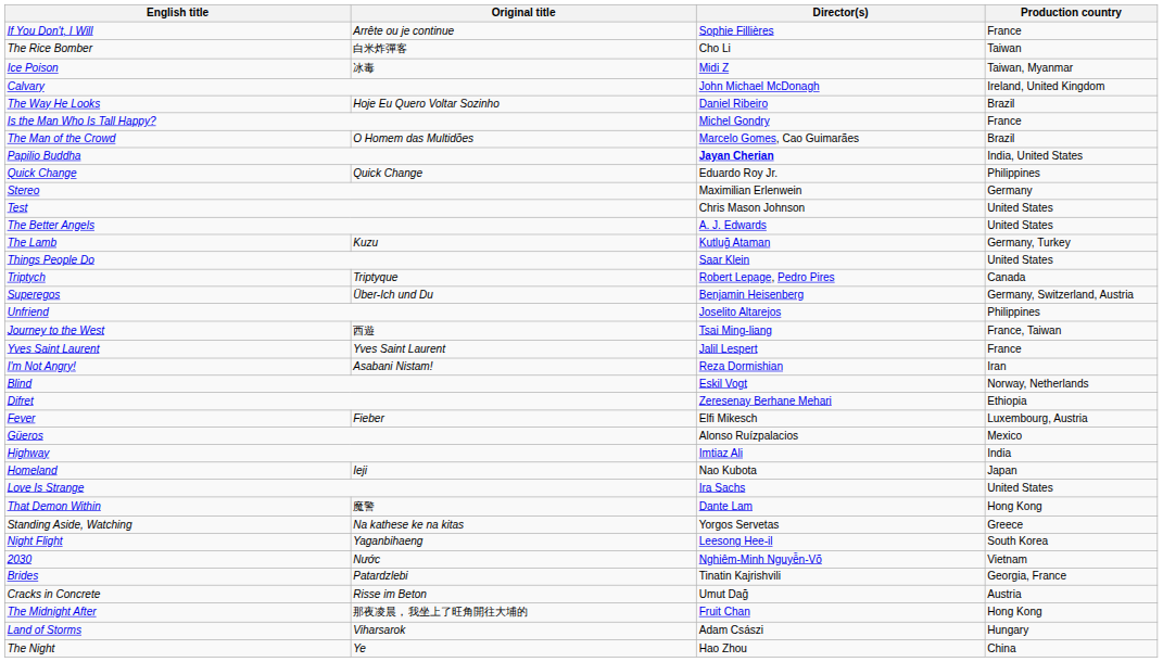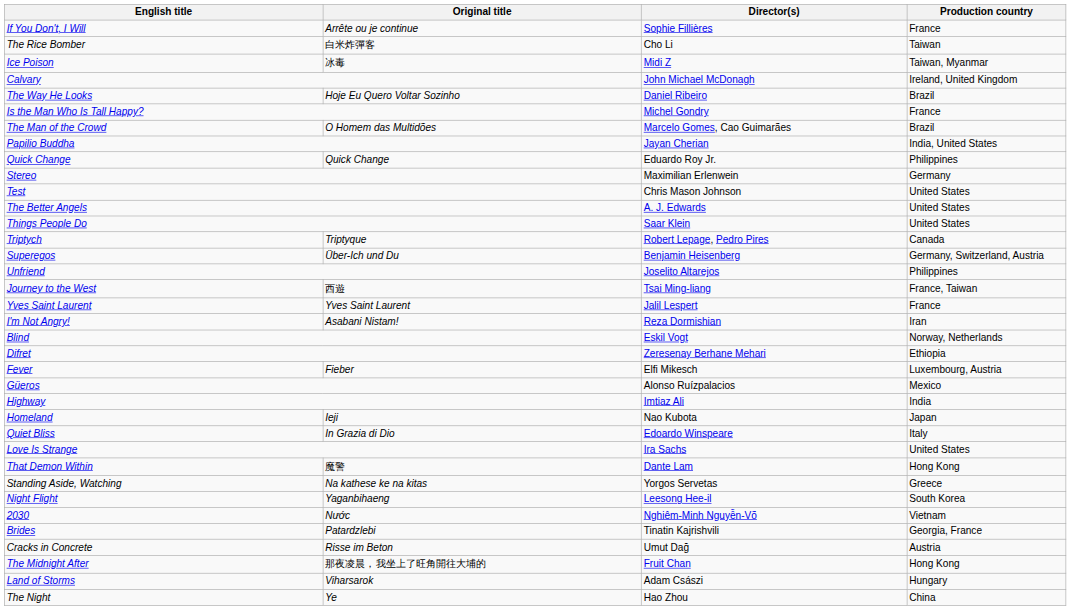Papilio Buddha | Director(s): bold -> normal
- row: The Lamb | Kuzu | Kutluğ Ataman | Germany, Turkey
+ row: Quiet Bliss | In Grazia di Dio | Edoardo Winspeare | Italy
